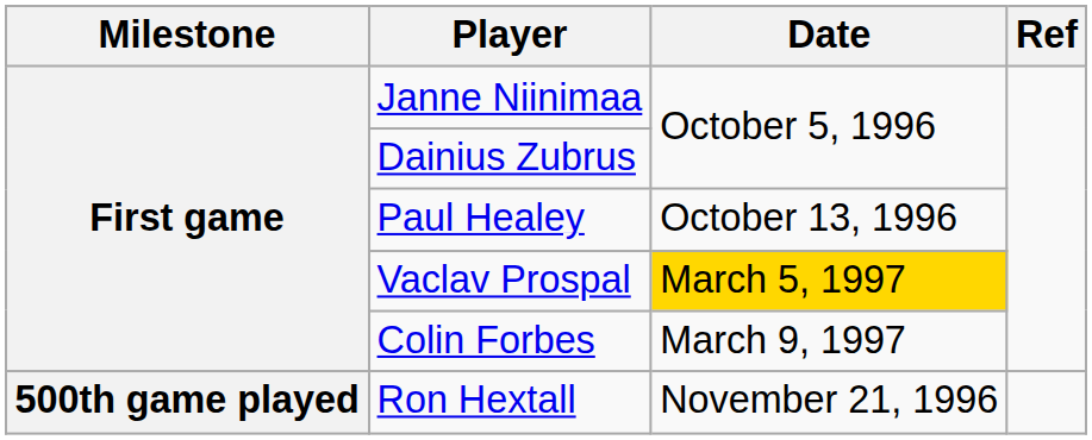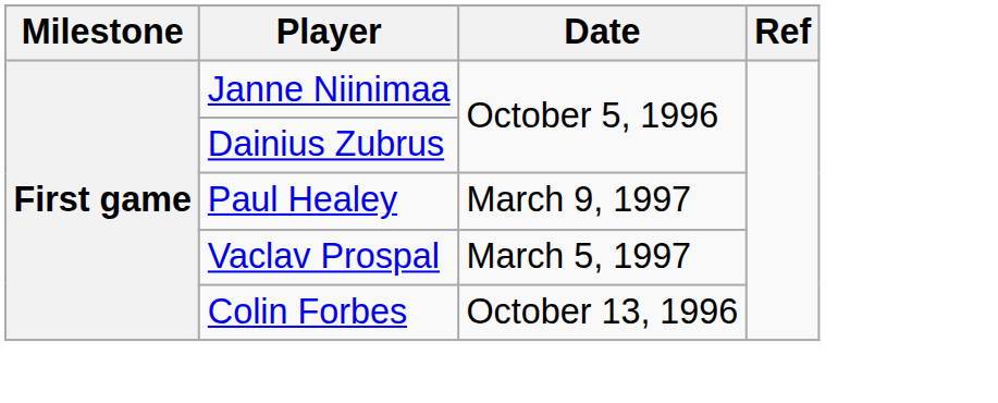Paul Healey | Date: October 13, 1996 -> March 9, 1997
Vaclav Prospal | Date: gold background -> no background
Colin Forbes | Date: March 9, 1997 -> October 13, 1996
- row: 500th game played | Ron Hextall | November 21, 1996
